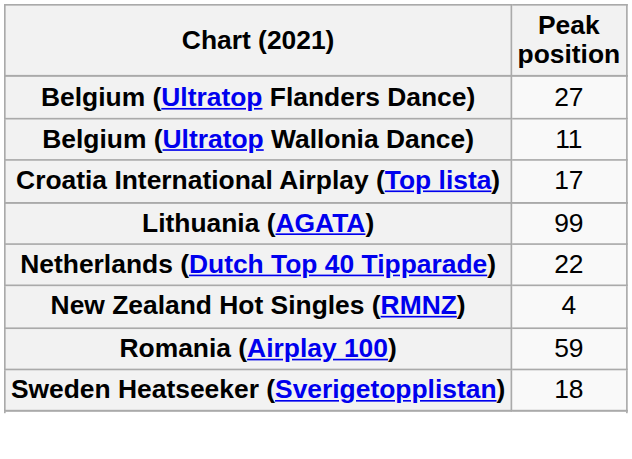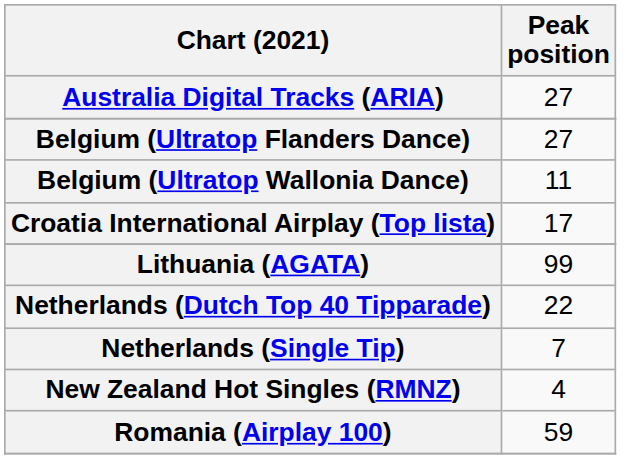+ row: Australia Digital Tracks (ARIA) | 27
+ row: Netherlands (Single Tip) | 7
- row: Sweden Heatseeker (Sverigetopplistan) | 18
